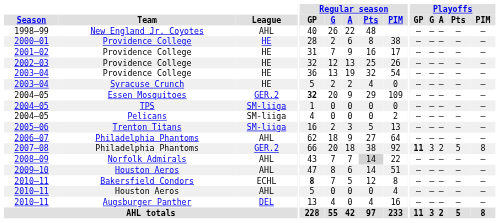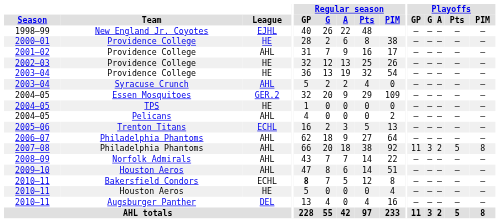1998–99 | League: AHL -> EJHL
2001–02 | League: HE -> AHL
2003–04 / Syracuse Crunch | League: HE -> AHL
2004–05 / Essen Mosquitoes | Regular season / GP: bold -> normal
2004–05 / TPS | League: SM-liiga -> HE
2004–05 / Pelicans | League: SM-liiga -> AHL
2005–06 | League: SM-liiga -> ECHL
2007–08 | League: GER.2 -> AHL
2007–08 | Playoffs / GP: bold -> normal
2008–09 | Regular season / Pts: lightgrey background -> no background
2010–11 / Houston Aeros | League: AHL -> HE
